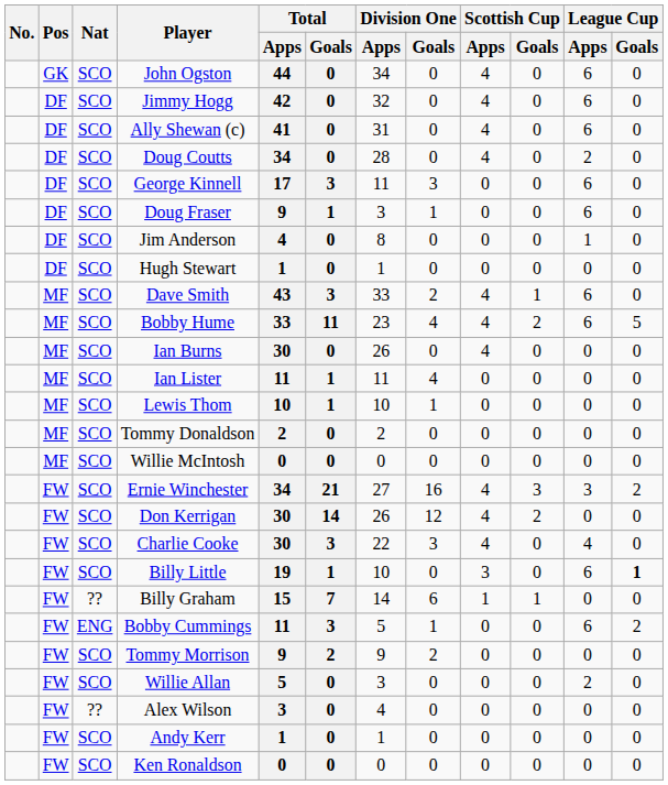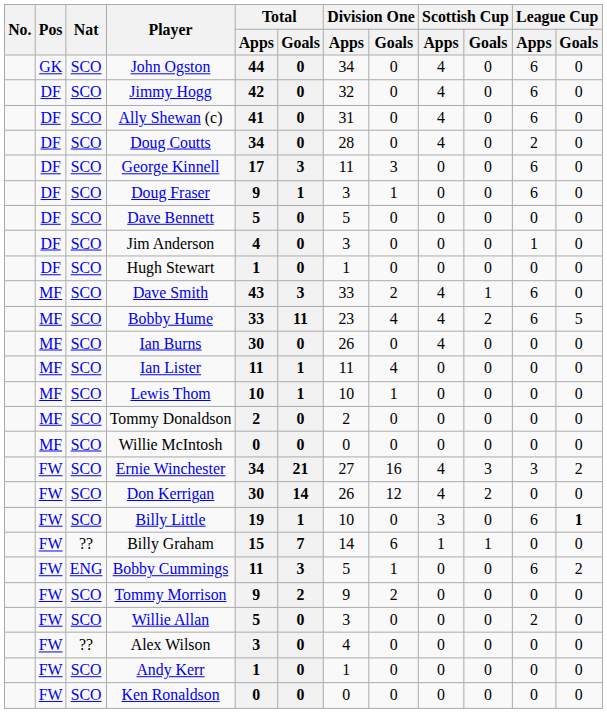+ row: DF | SCO | Dave Bennett | 5 | 0 | 5 | 0 | 0 | 0 | 0 | 0
Jim Anderson | Division One / Apps: 8 -> 3
- row: FW | SCO | Charlie Cooke | 30 | 3 | 22 | 3 | 4 | 0 | 4 | 0
